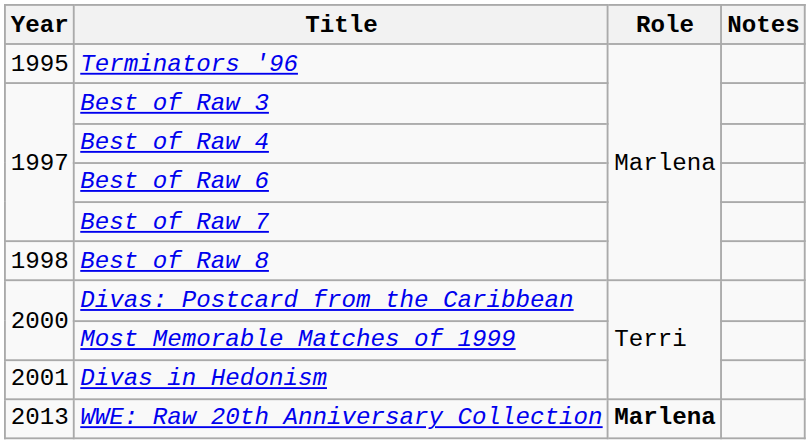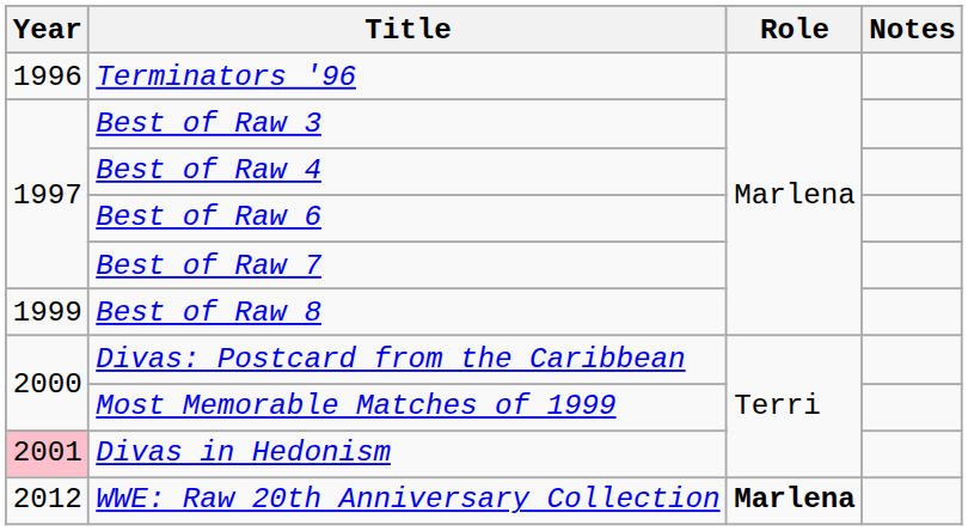Terminators '96 | Year: 1995 -> 1996
Best of Raw 8 | Year: 1998 -> 1999
Divas in Hedonism | Year: no background -> pink background
WWE: Raw 20th Anniversary Collection | Year: 2013 -> 2012
